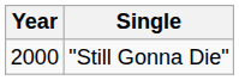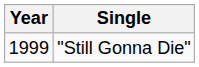"Still Gonna Die" | Year: 2000 -> 1999
